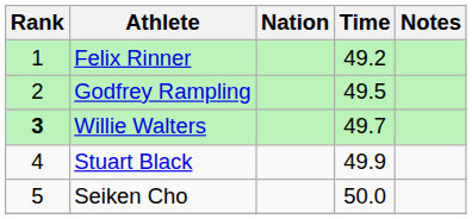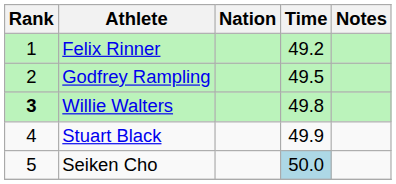Willie Walters | Time: 49.7 -> 49.8
Seiken Cho | Time: no background -> lightblue background
